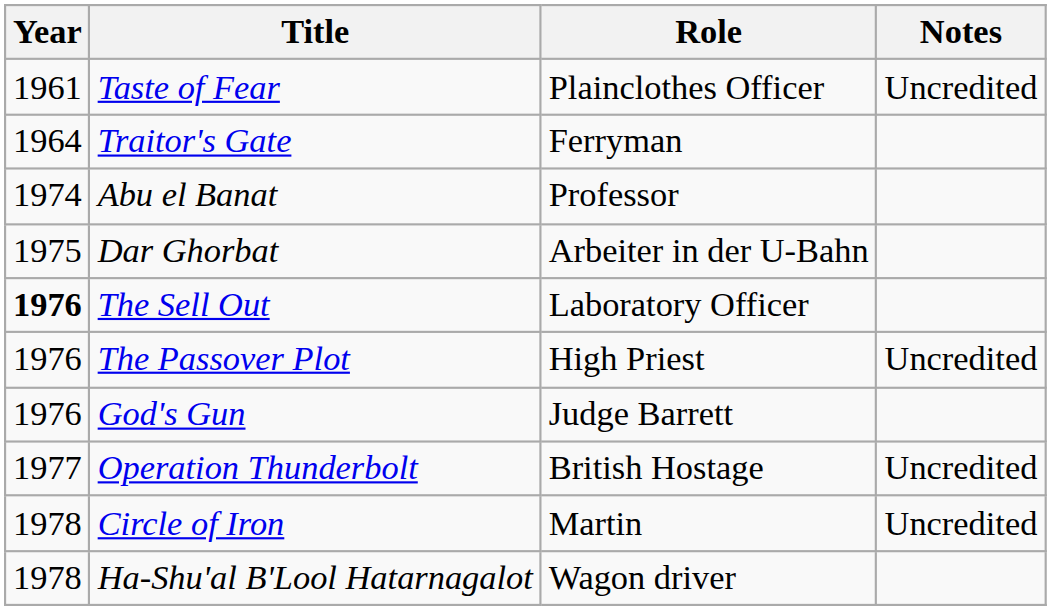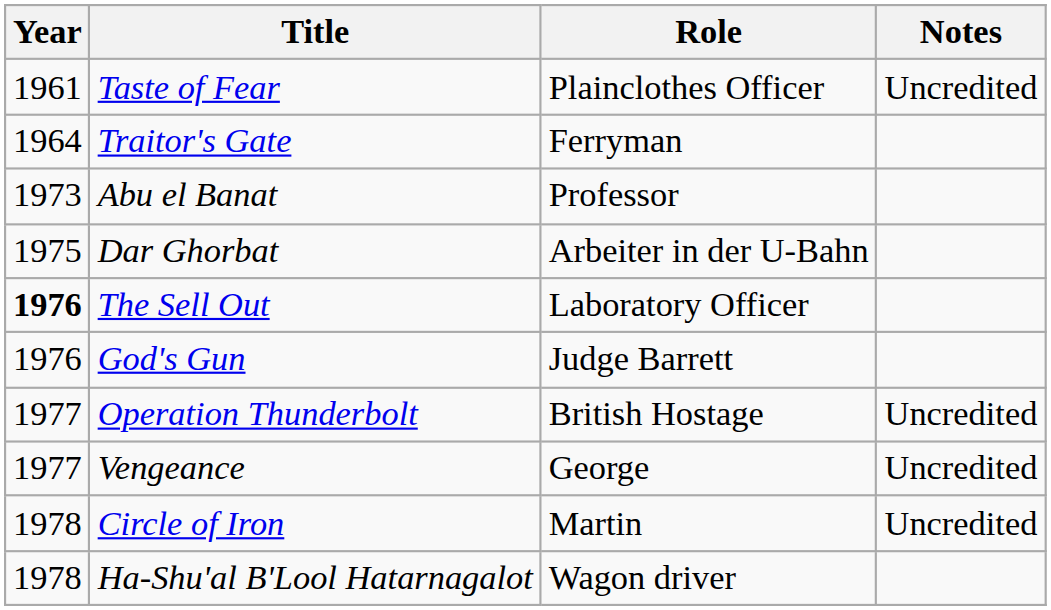Abu el Banat | Year: 1974 -> 1973
- row: 1976 | The Passover Plot | High Priest | Uncredited
+ row: 1977 | Vengeance | George | Uncredited
